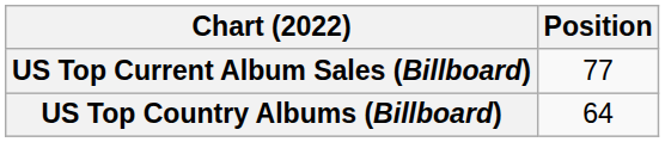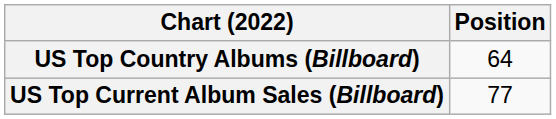rows swapped: US Top Current Album Sales (Billboard) <-> US Top Country Albums (Billboard)
